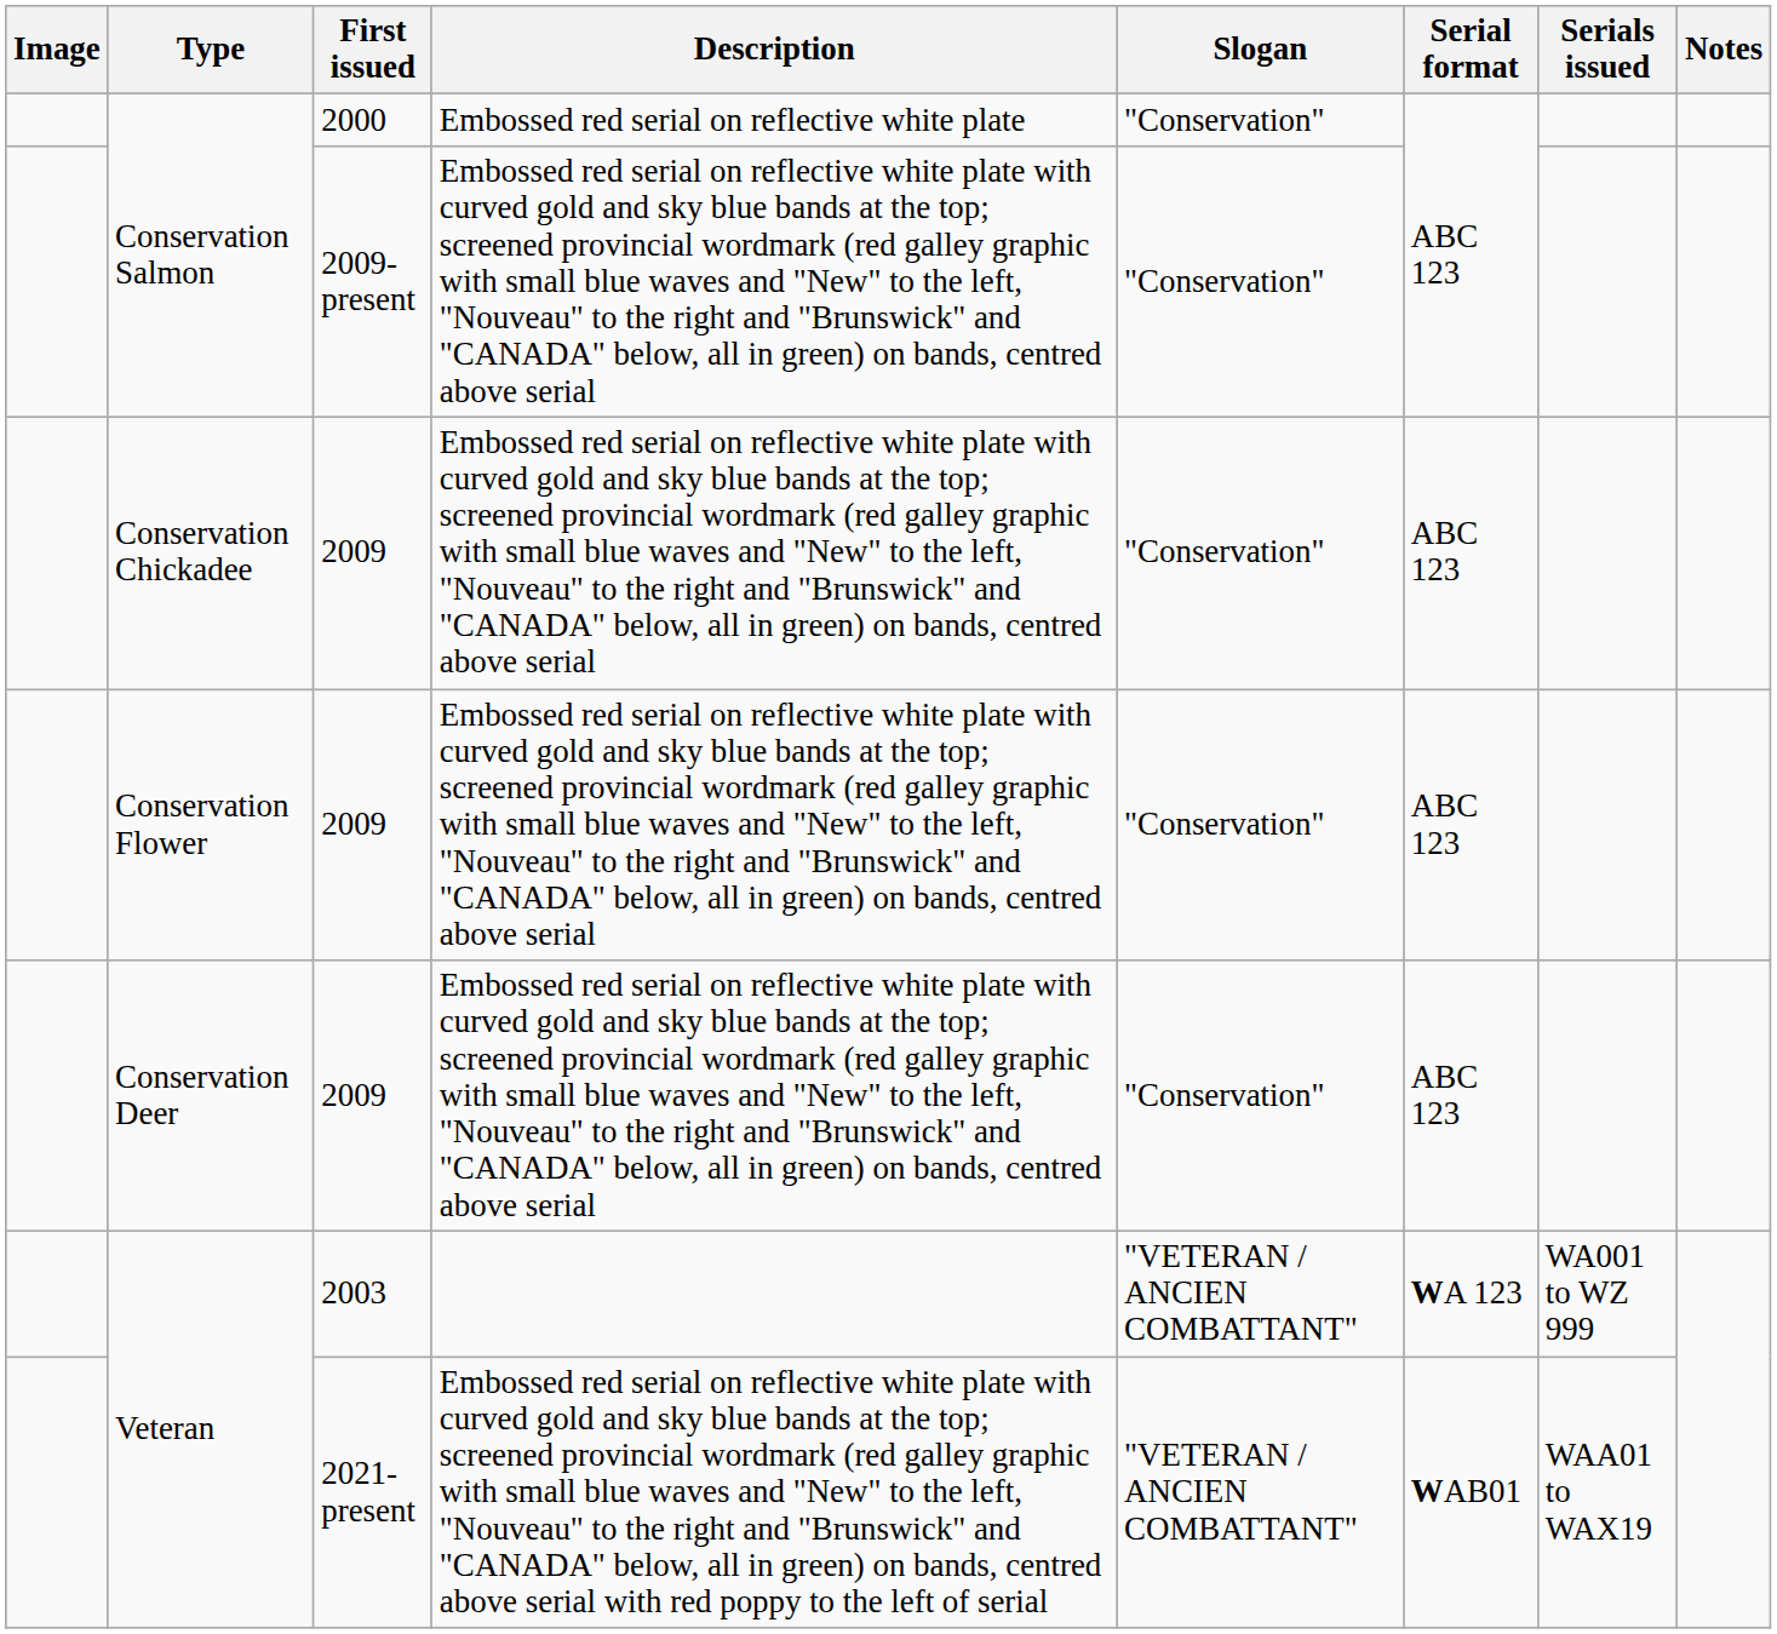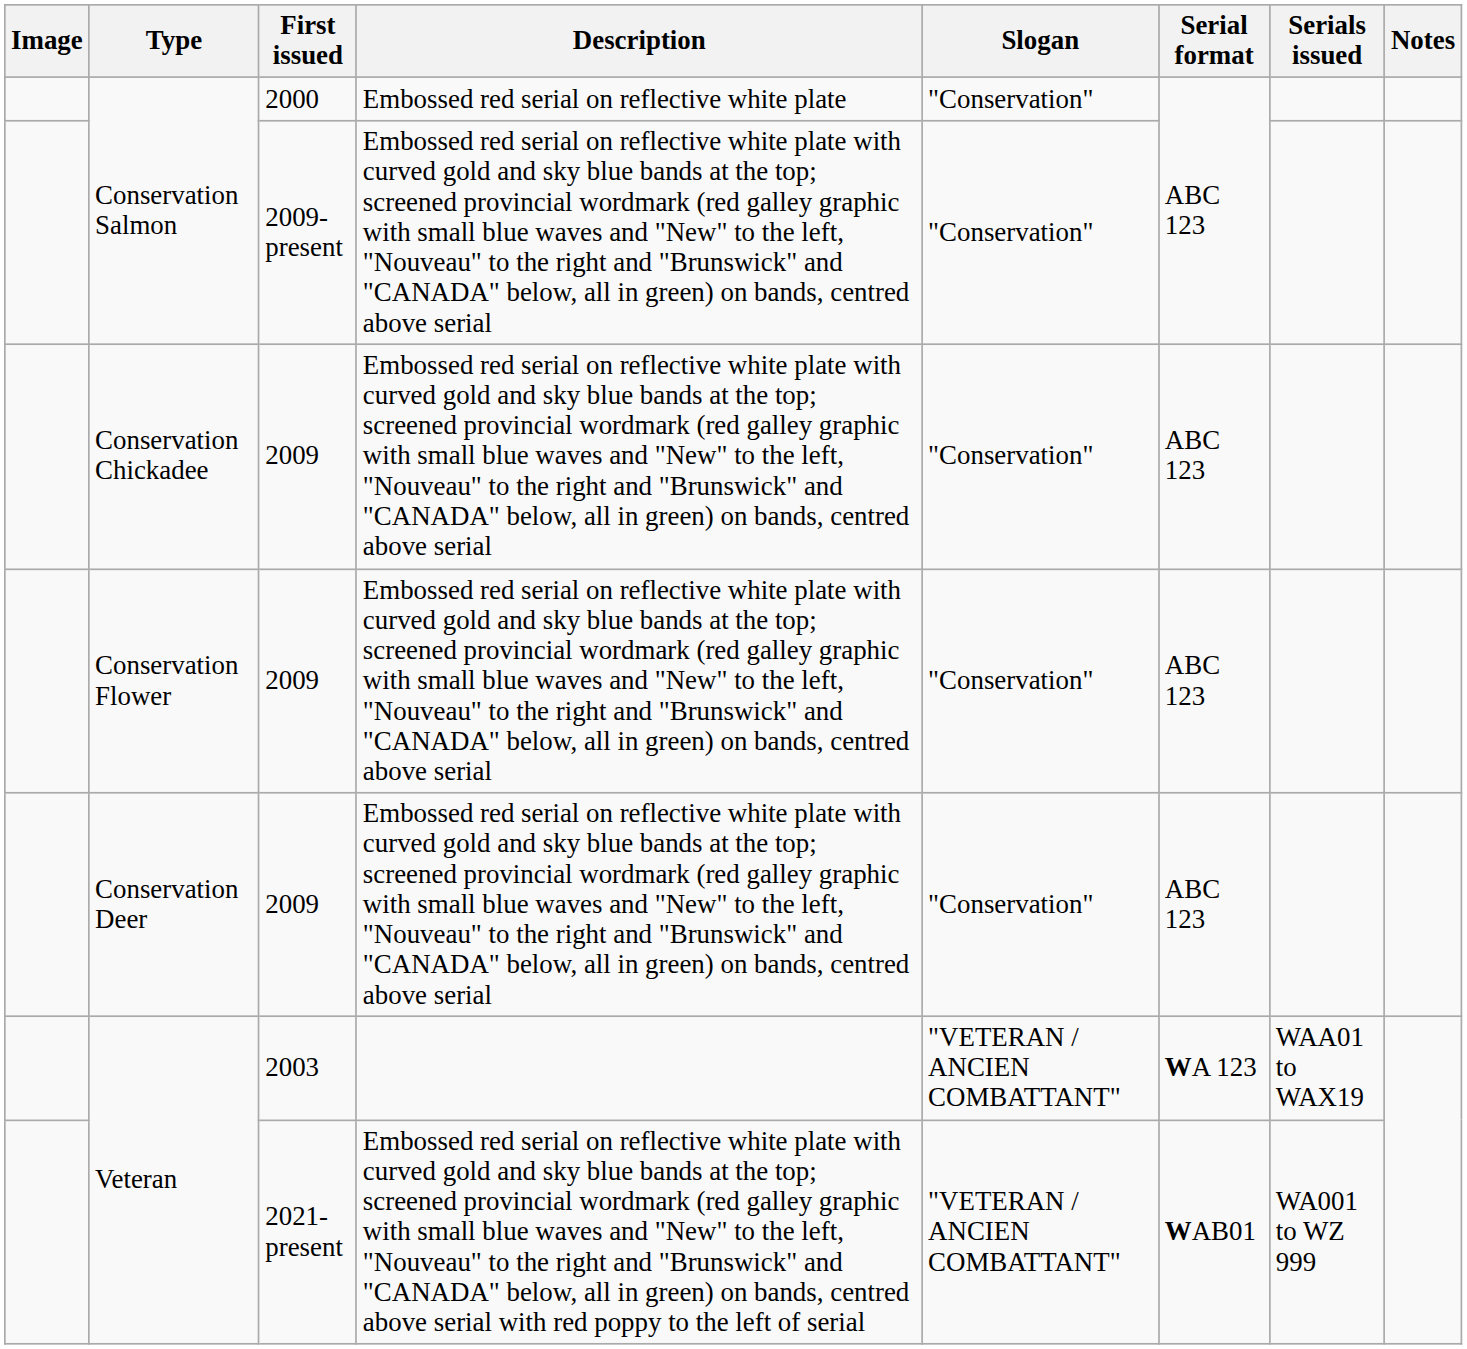Veteran / 2003 | Serials issued: WA001 to WZ 999 -> WAA01 to WAX19
Veteran / 2021-present | Serials issued: WAA01 to WAX19 -> WA001 to WZ 999
